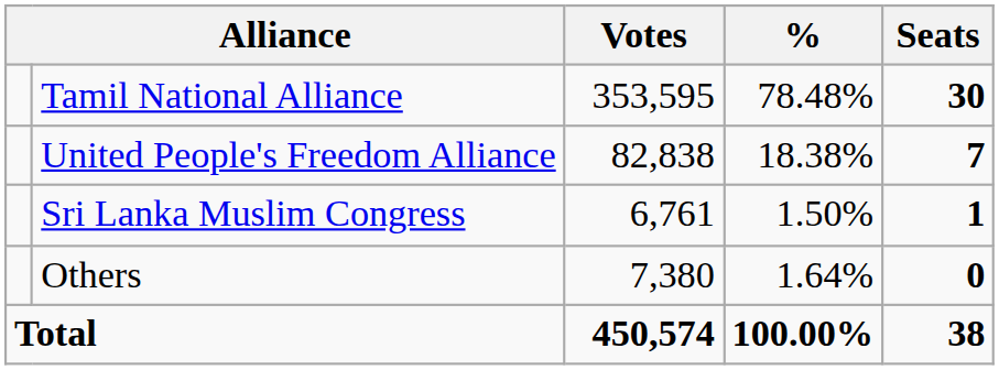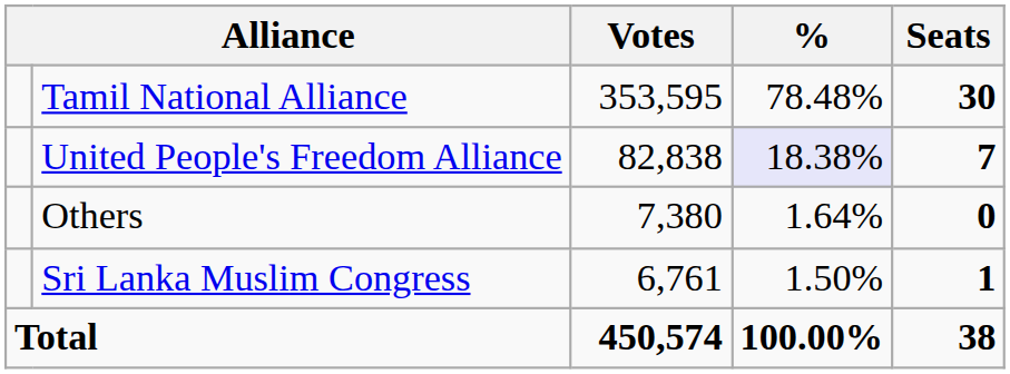United People's Freedom Alliance | %: no background -> lavender background
rows swapped: Sri Lanka Muslim Congress <-> Others
